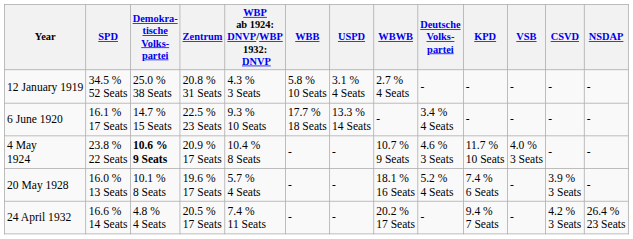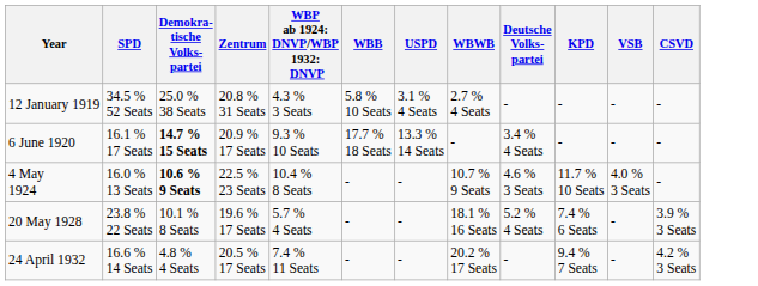- column: NSDAP | - | - | - | - | 26.4 % 23 Seats
6 June 1920 | Demokra- tische Volks- partei: normal -> bold
6 June 1920 | Zentrum: 22.5 % 23 Seats -> 20.9 % 17 Seats
4 May 1924 | SPD: 23.8 % 22 Seats -> 16.0 % 13 Seats
4 May 1924 | Zentrum: 20.9 % 17 Seats -> 22.5 % 23 Seats
20 May 1928 | SPD: 16.0 % 13 Seats -> 23.8 % 22 Seats
